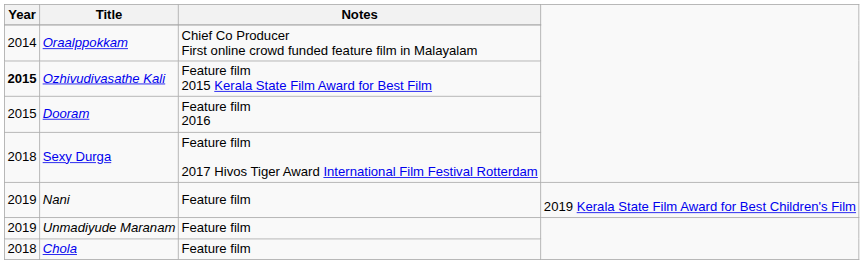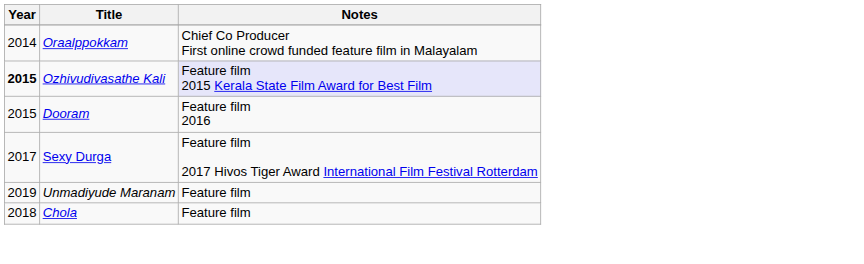Ozhivudivasathe Kali | Notes: no background -> lavender background
Sexy Durga | Year: 2018 -> 2017
- row: 2019 | Nani | Feature film | 2019 Kerala State Film Award for Best Children's Film
